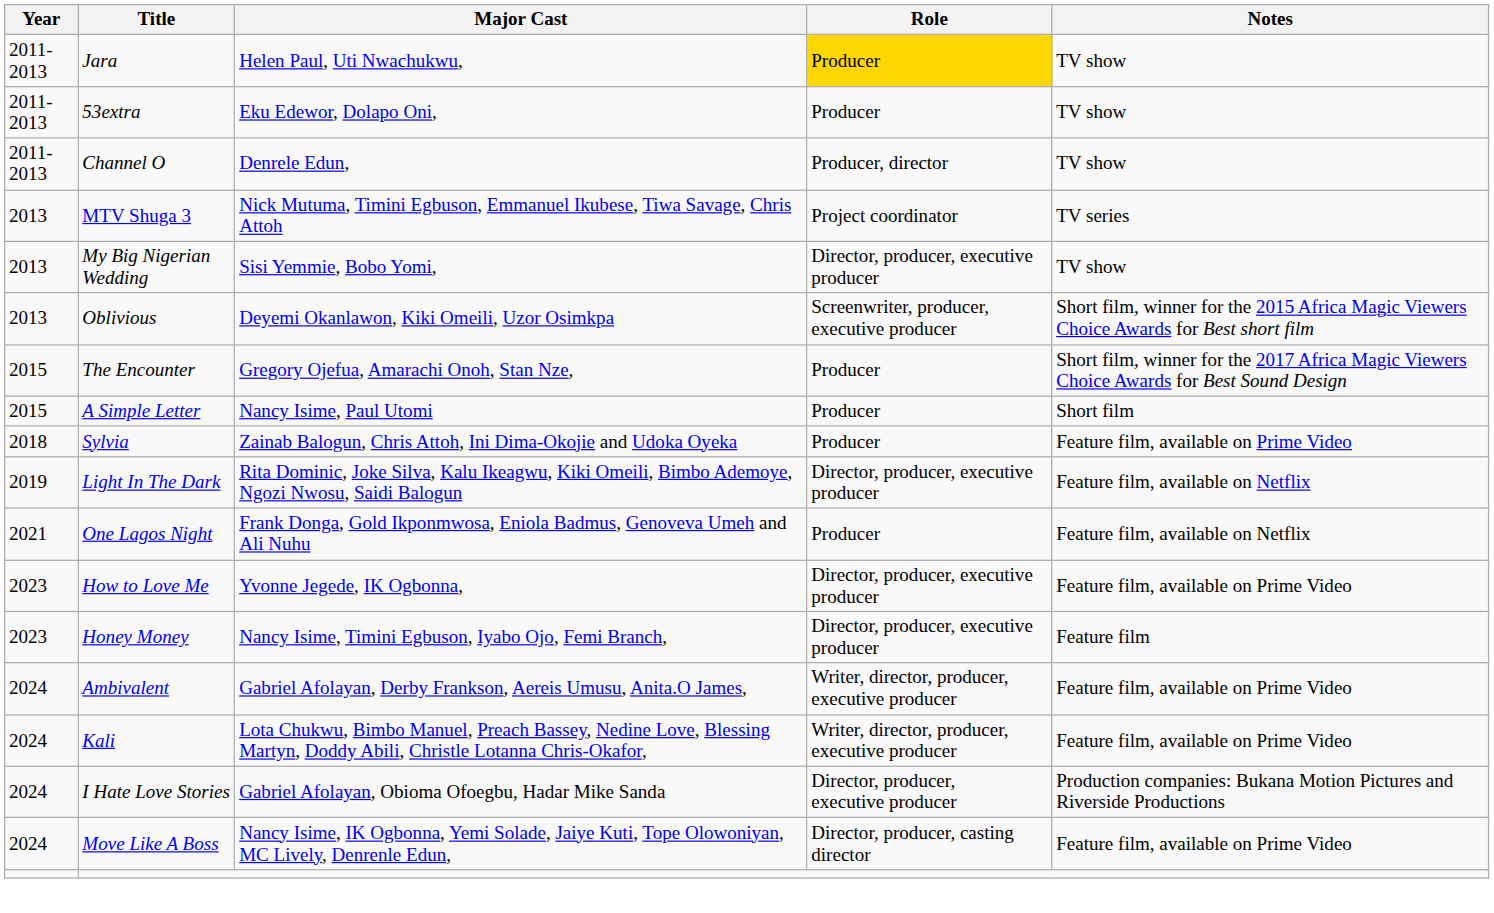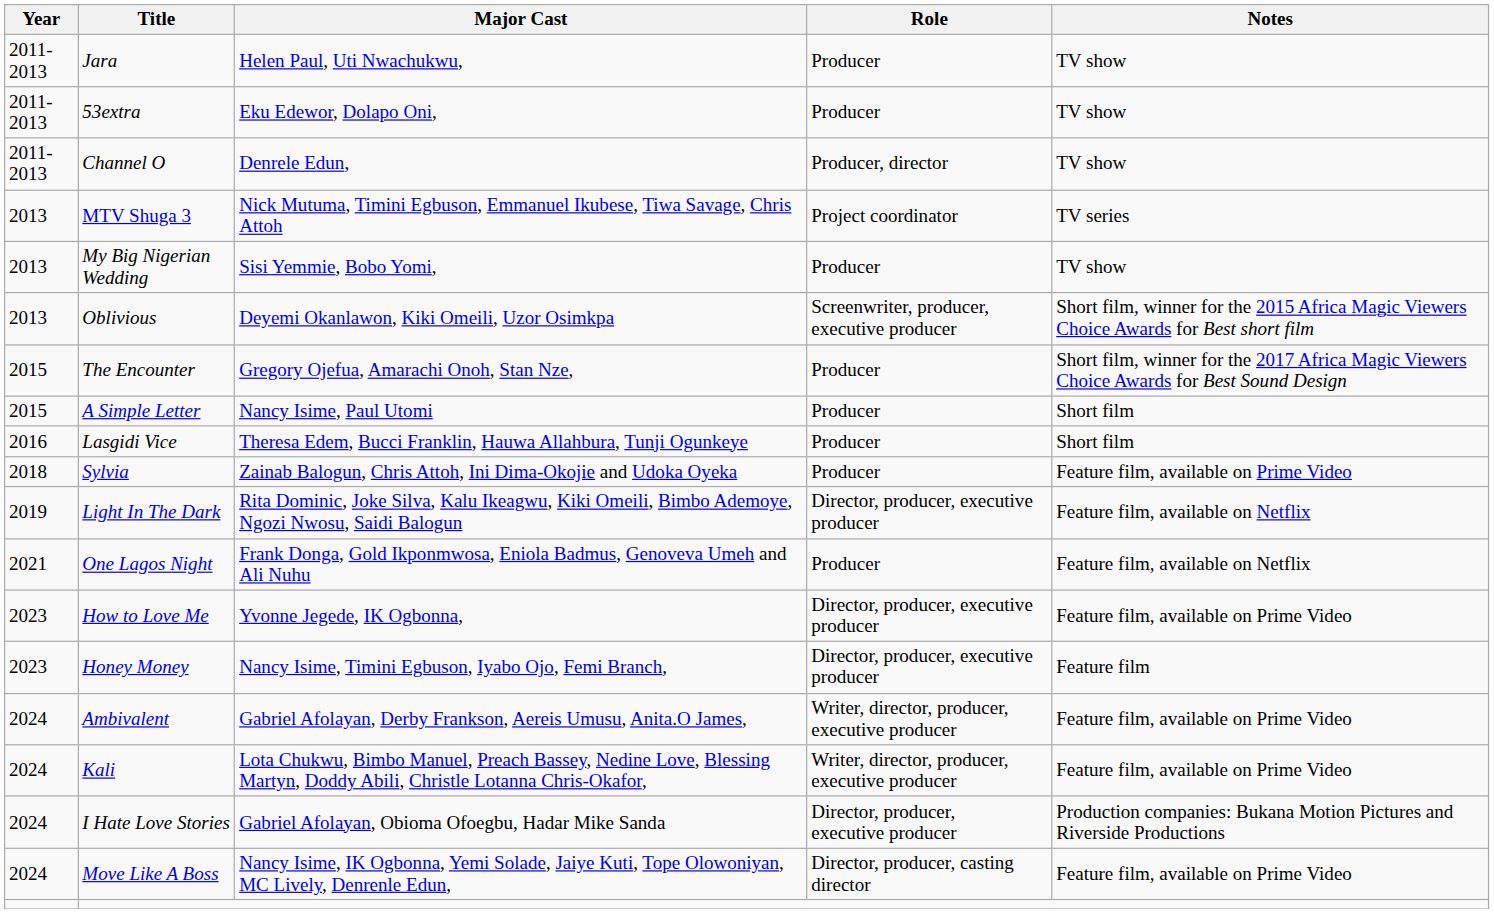Jara | Role: gold background -> no background
My Big Nigerian Wedding | Role: Director, producer, executive producer -> Producer
+ row: 2016 | Lasgidi Vice | Theresa Edem, Bucci Franklin, Hauwa Allahbura, Tunji Ogunkeye | Producer | Short film
